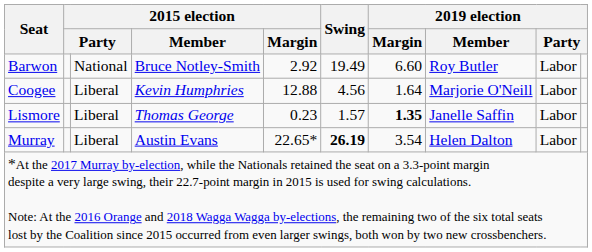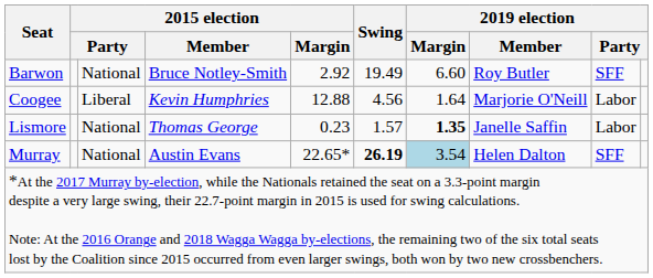Barwon | column 9: Labor -> SFF
Lismore | column 3: Liberal -> National
Murray | column 3: Liberal -> National
Murray | 2019 election / Margin: no background -> lightblue background
Murray | column 9: Labor -> SFF
